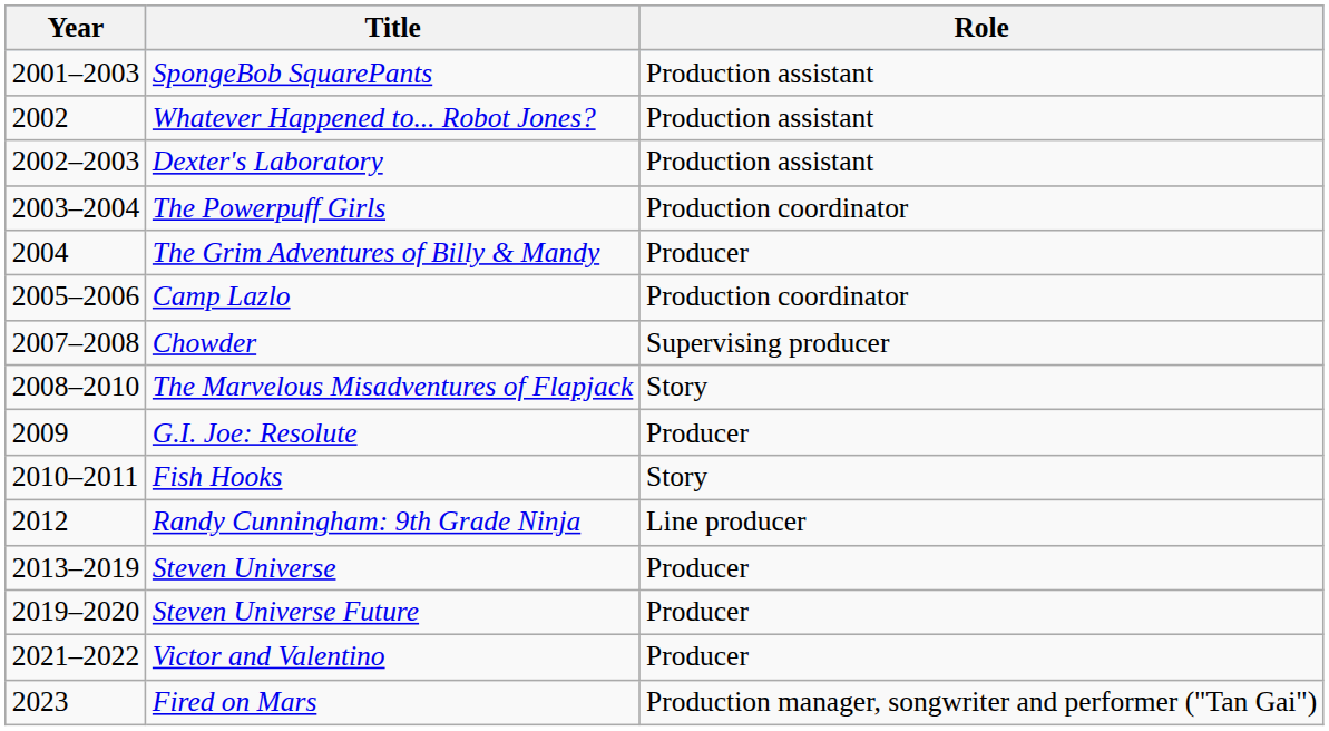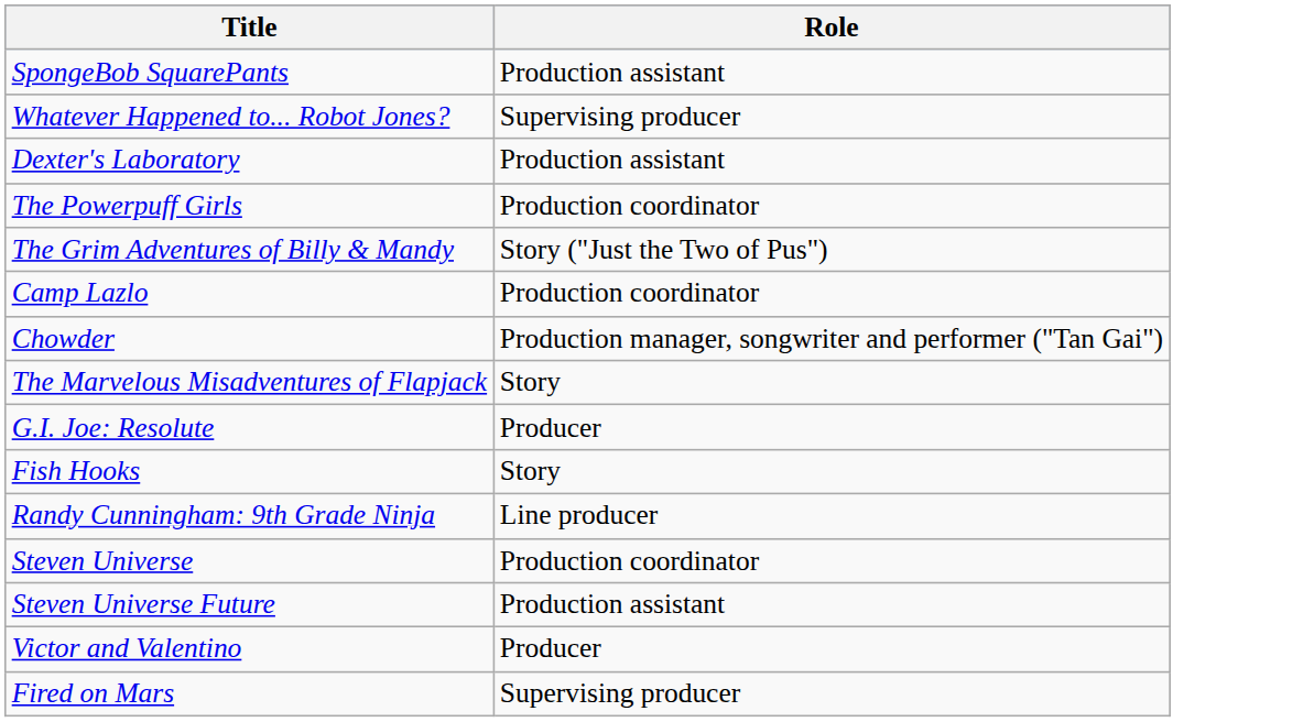- column: Year | 2001–2003 | 2002 | 2002–2003 | 2003–2004 | 2004 | 2005–2006 | 2007–2008 | 2008–2010 | 2009 | 2010–2011 | 2012 | 2013–2019 | 2019–2020 | 2021–2022 | 2023
Whatever Happened to... Robot Jones? | Role: Production assistant -> Supervising producer
The Grim Adventures of Billy & Mandy | Role: Producer -> Story ("Just the Two of Pus")
Chowder | Role: Supervising producer -> Production manager, songwriter and performer ("Tan Gai")
Steven Universe | Role: Producer -> Production coordinator
Steven Universe Future | Role: Producer -> Production assistant
Fired on Mars | Role: Production manager, songwriter and performer ("Tan Gai") -> Supervising producer
